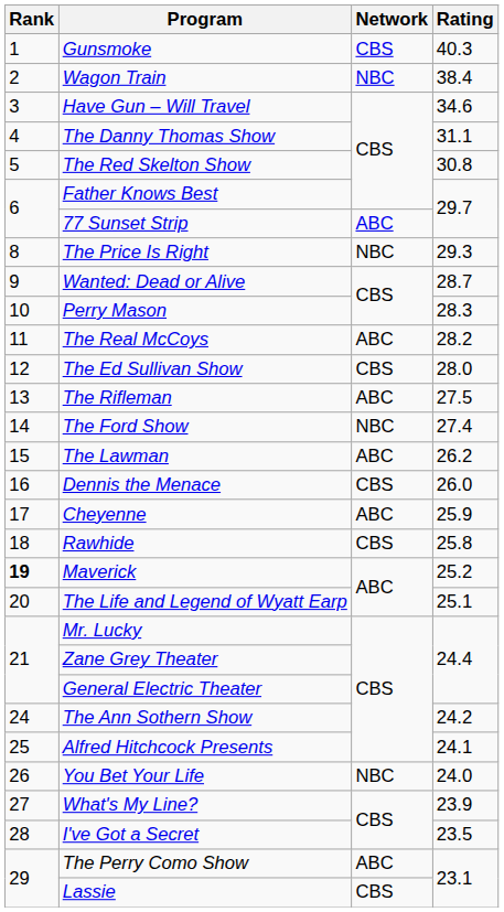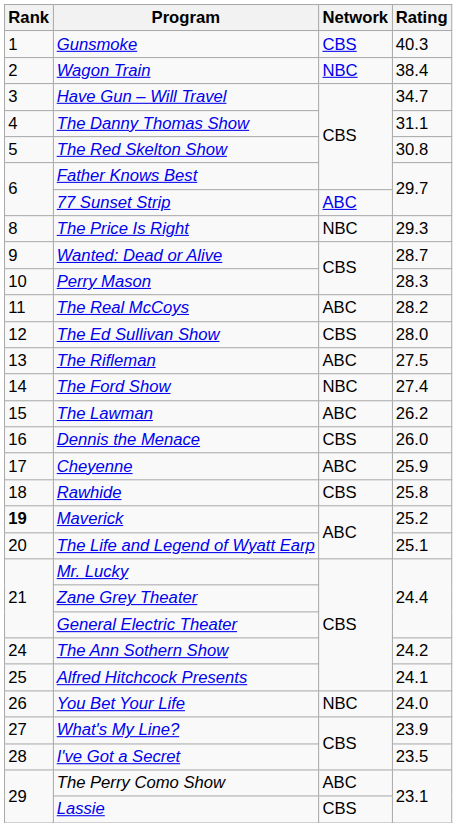Have Gun – Will Travel | Rating: 34.6 -> 34.7
